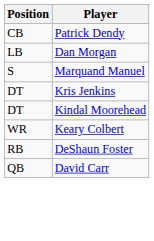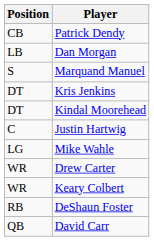+ row: C | Justin Hartwig
+ row: LG | Mike Wahle
+ row: WR | Drew Carter
